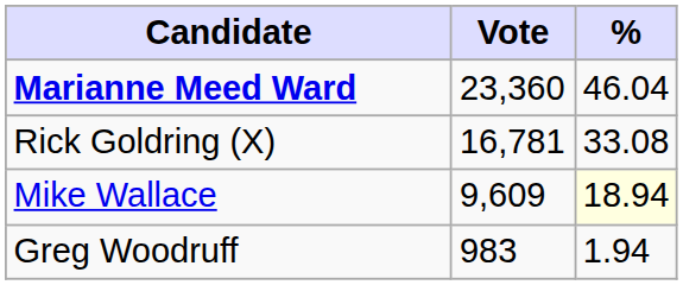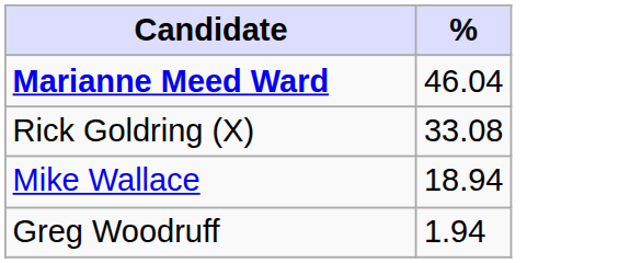- column: Vote | 23,360 | 16,781 | 9,609 | 983
Mike Wallace | %: lightyellow background -> no background
